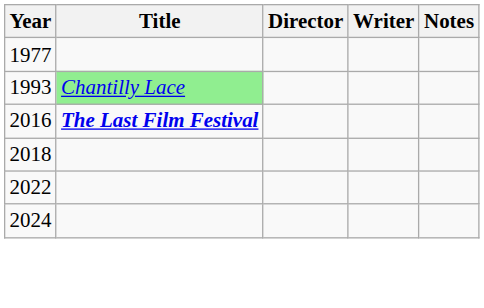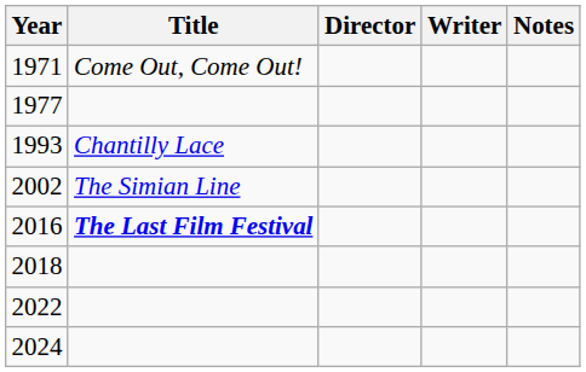+ row: 1971 | Come Out, Come Out!
1993 | Title: lightgreen background -> no background
+ row: 2002 | The Simian Line
